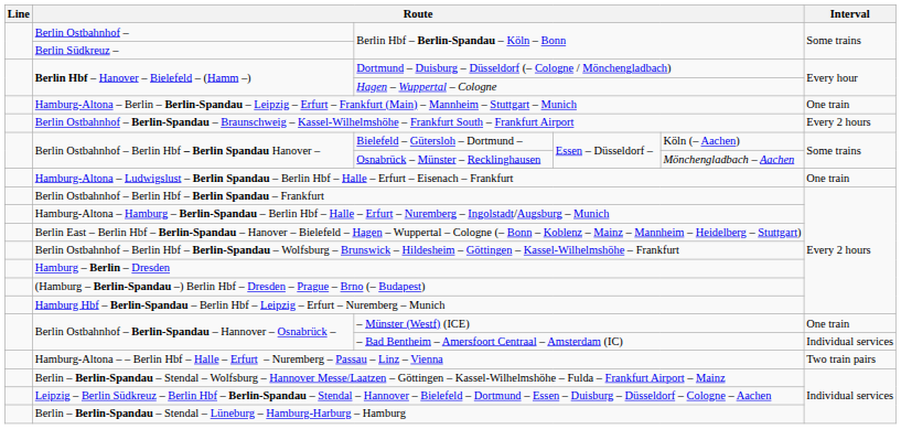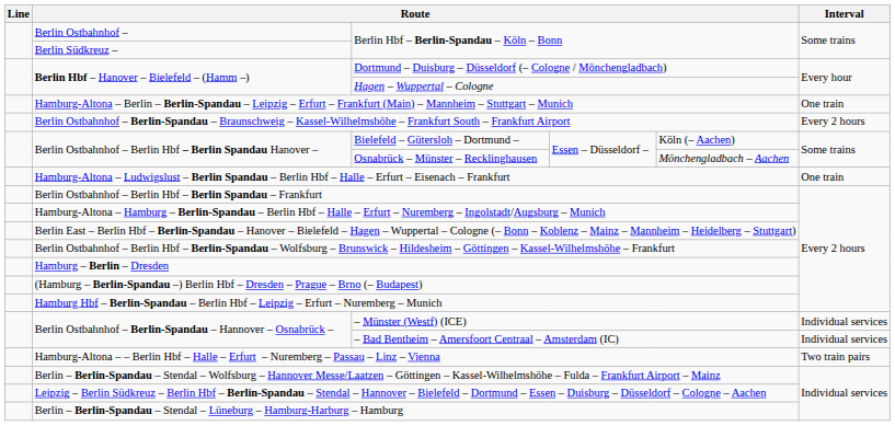– Münster (Westf) (ICE) | Interval: One train -> Individual services
